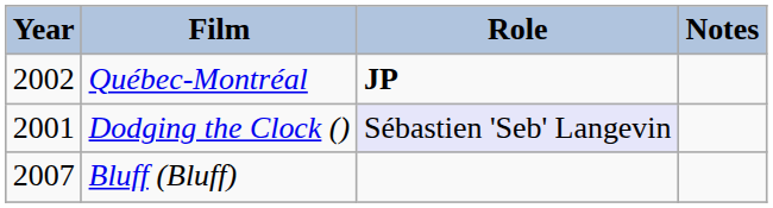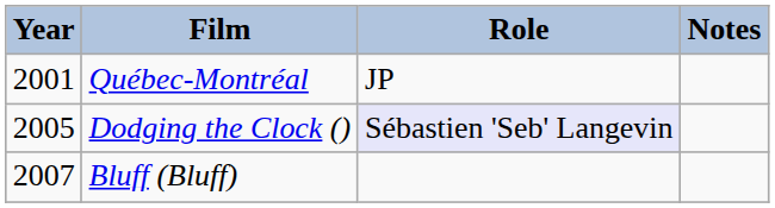Québec-Montréal | Year: 2002 -> 2001
Québec-Montréal | Role: bold -> normal
Dodging the Clock () | Year: 2001 -> 2005
